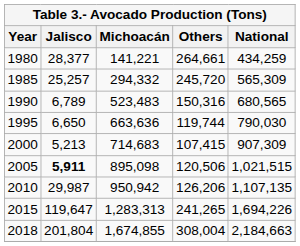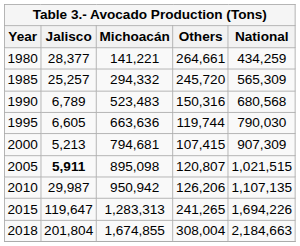1990 | National: 680,565 -> 680,568
1995 | Jalisco: 6,650 -> 6,605
2000 | Michoacán: 714,683 -> 794,681
2005 | Others: 120,506 -> 120,807
